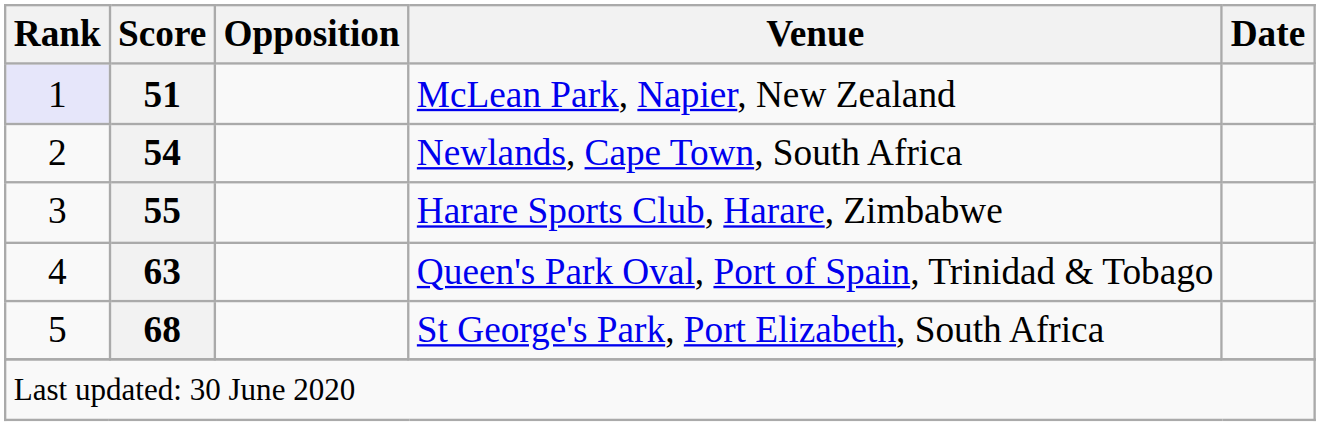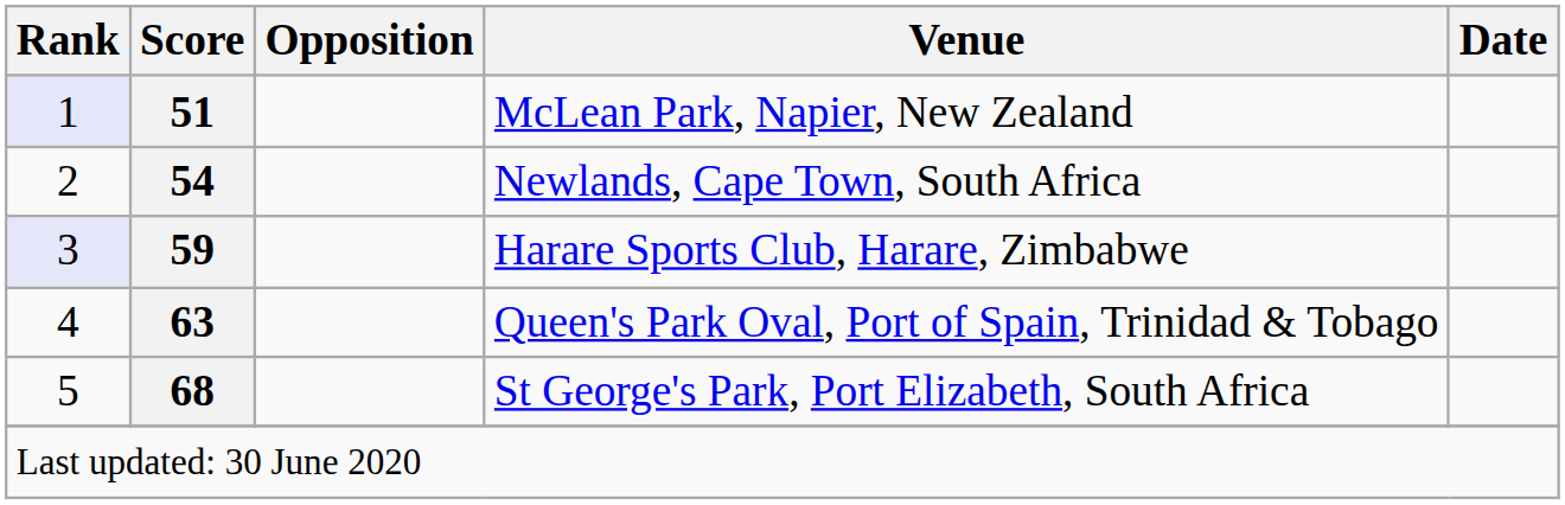Harare Sports Club, Harare, Zimbabwe | Rank: no background -> lavender background
Harare Sports Club, Harare, Zimbabwe | Score: 55 -> 59
